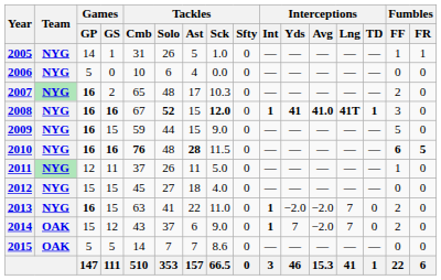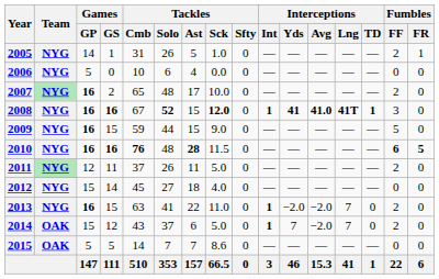2005 | Fumbles / FF: 1 -> 2
2007 | Tackles / Sck: 10.3 -> 10.0
2011 | Fumbles / FF: 1 -> 2
2012 | Games / GS: 15 -> 14
2014 | Tackles / Sck: 9.0 -> 5.0
